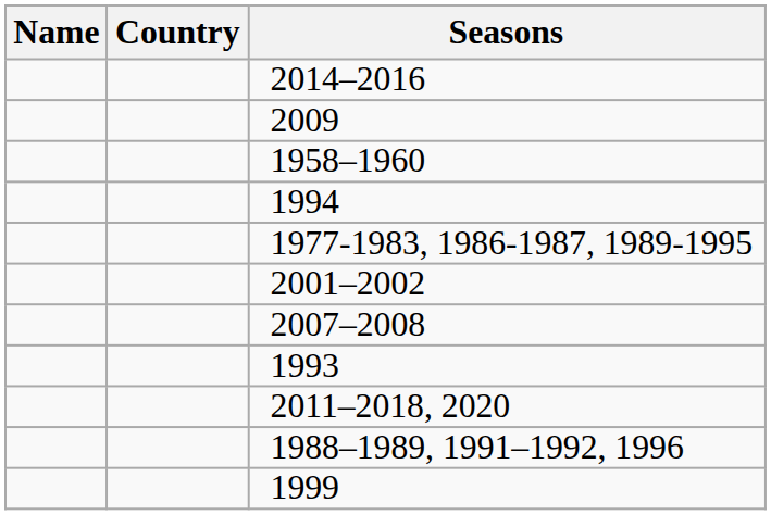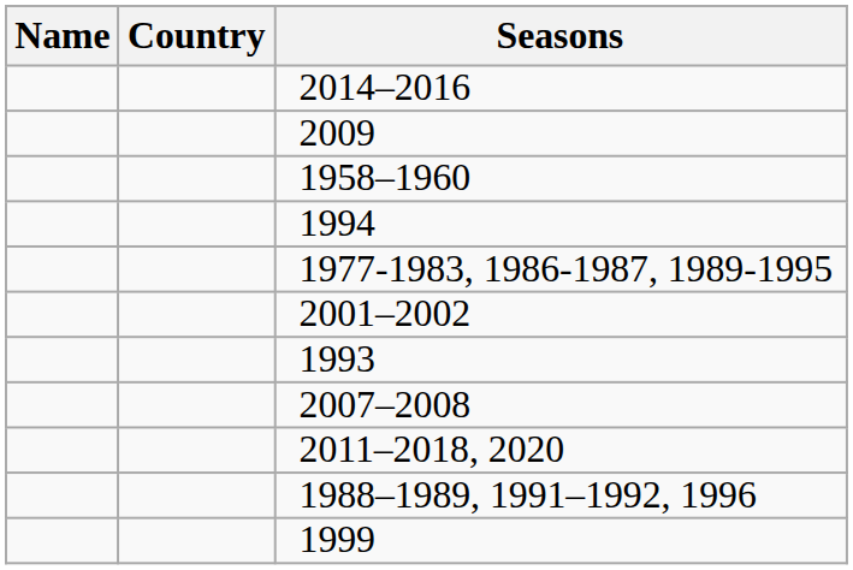rows swapped: 2007–2008 <-> 1993
